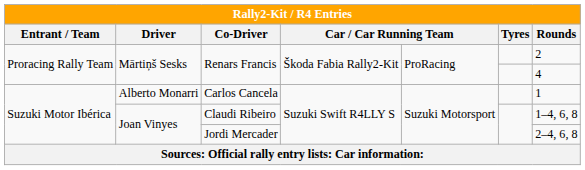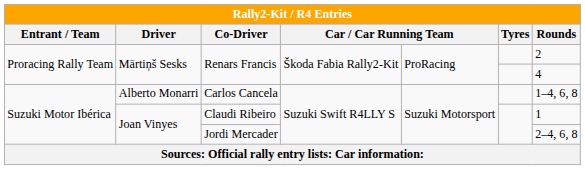Carlos Cancela | Rounds: 1 -> 1–4, 6, 8
Claudi Ribeiro | Rounds: 1–4, 6, 8 -> 1
